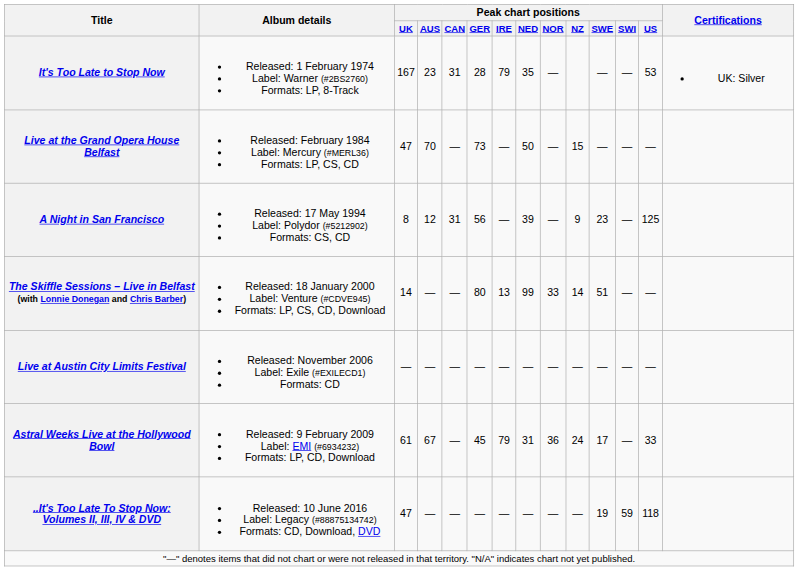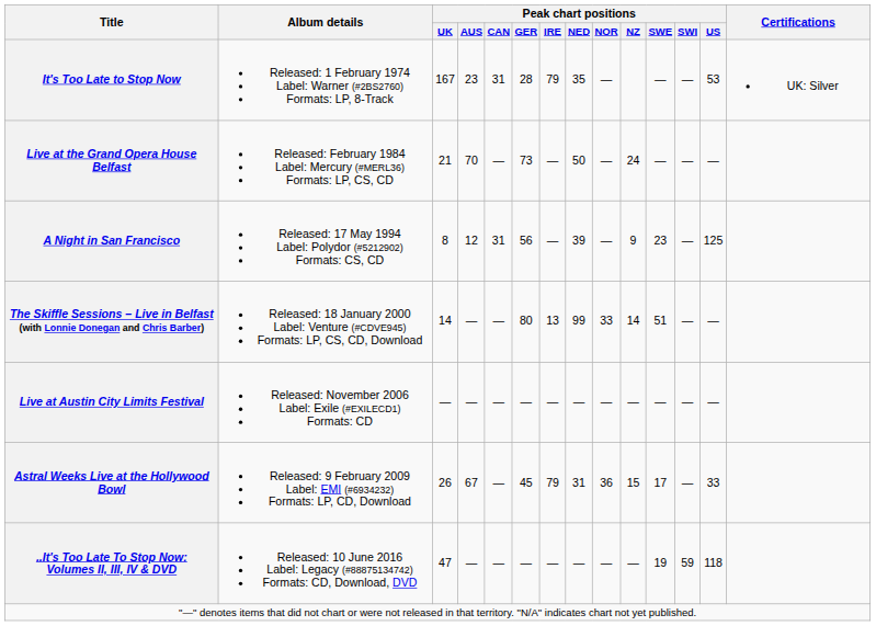Live at the Grand Opera House Belfast | Peak chart positions / UK: 47 -> 21
Live at the Grand Opera House Belfast | Peak chart positions / NZ: 15 -> 24
Astral Weeks Live at the Hollywood Bowl | Peak chart positions / UK: 61 -> 26
Astral Weeks Live at the Hollywood Bowl | Peak chart positions / NZ: 24 -> 15
